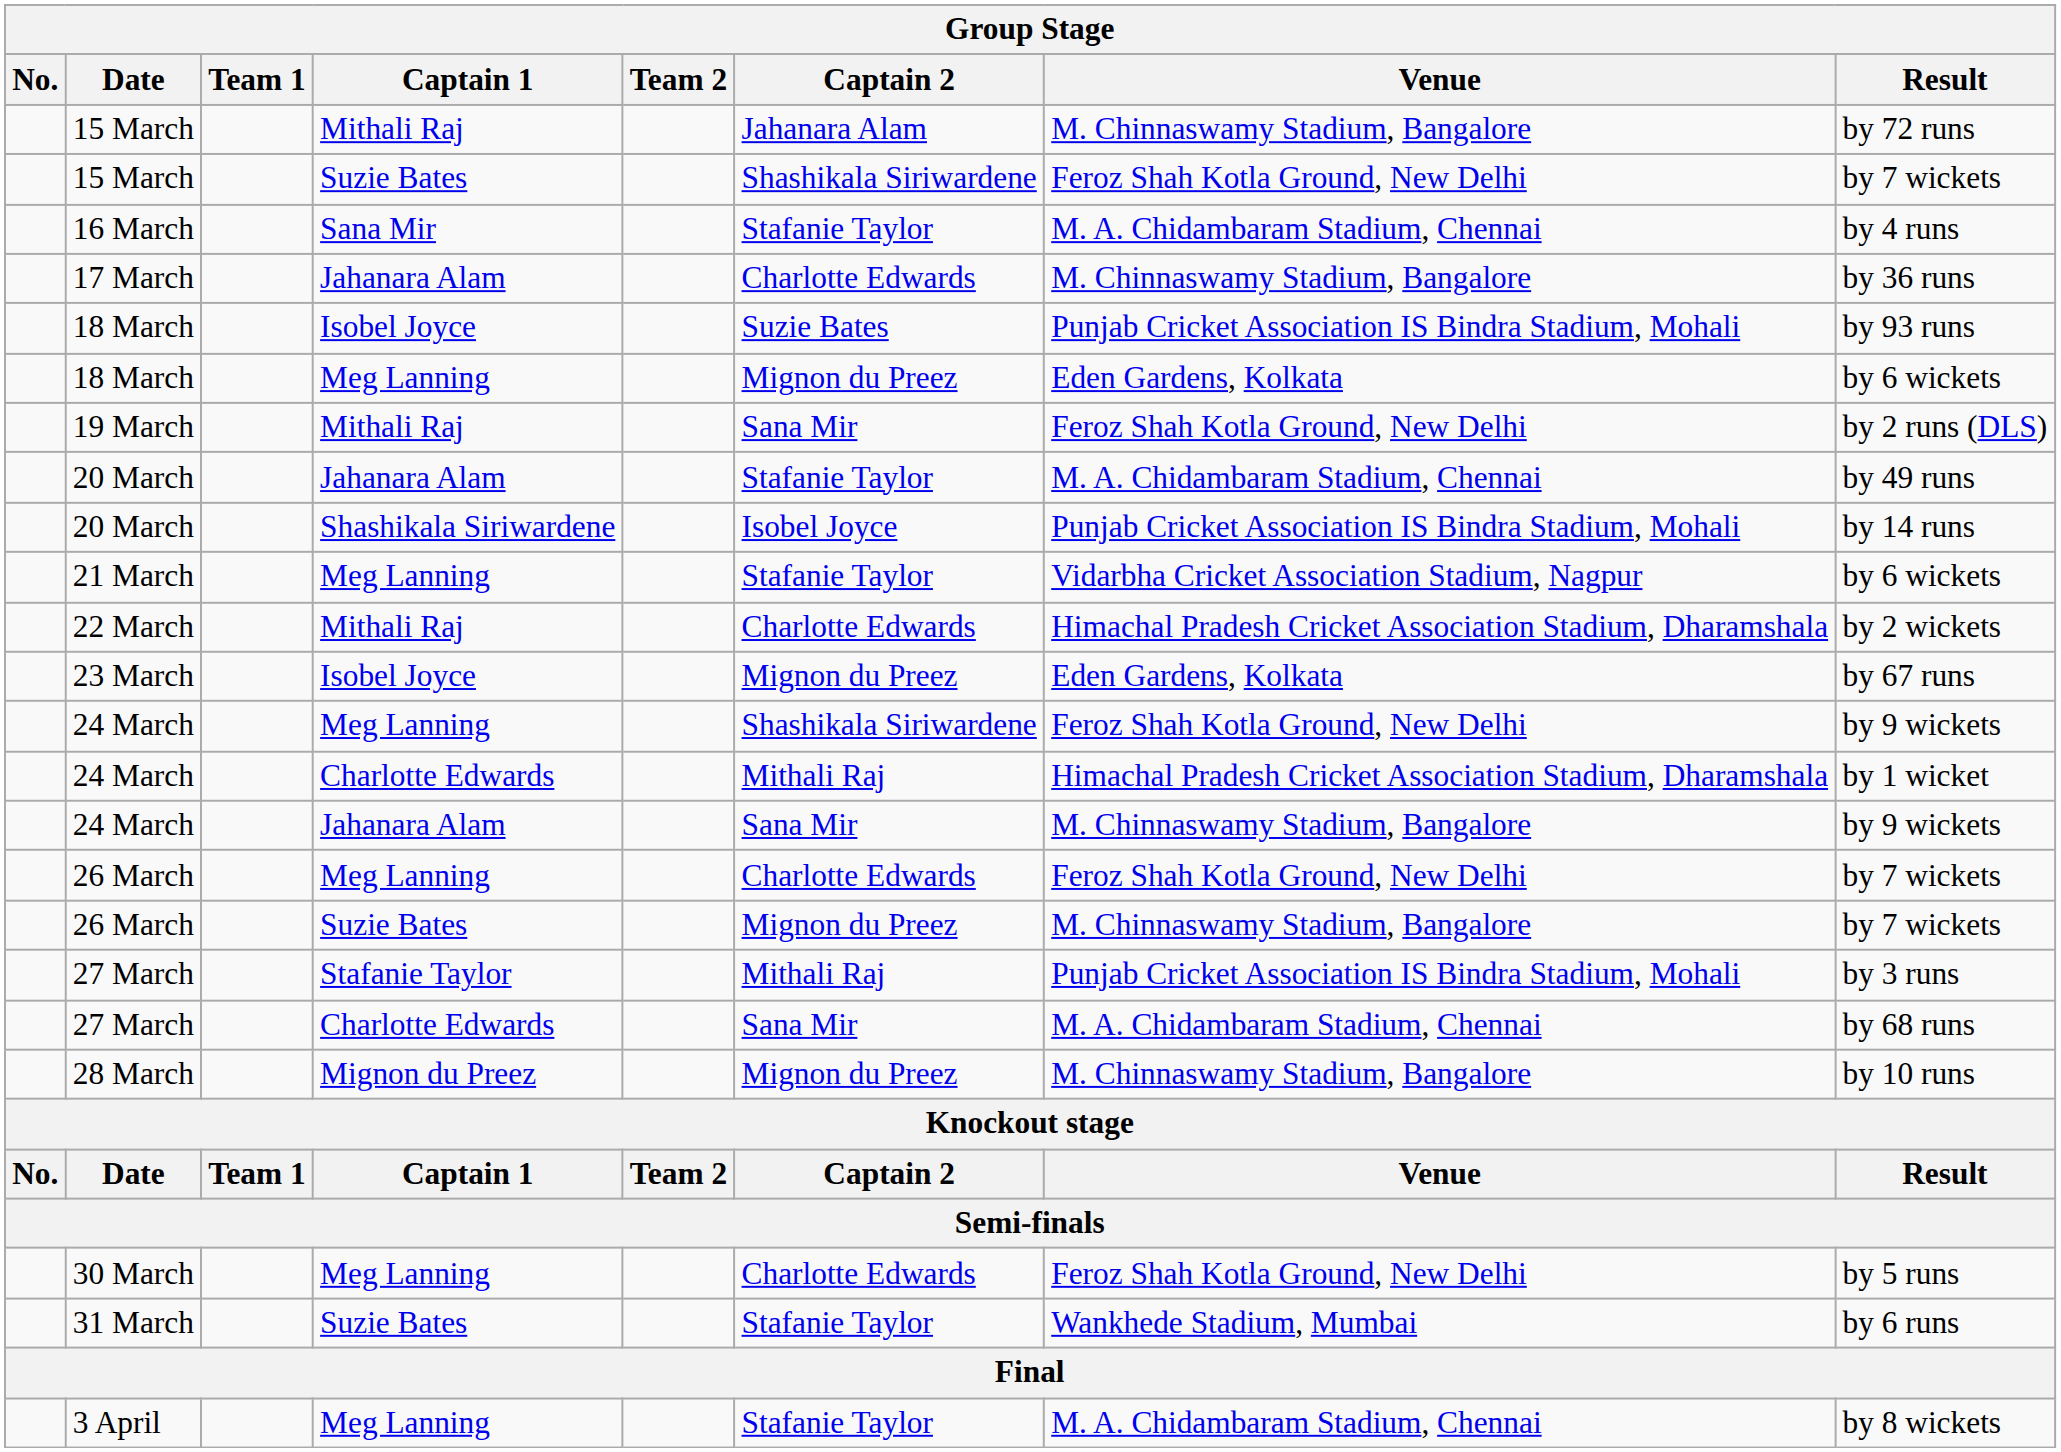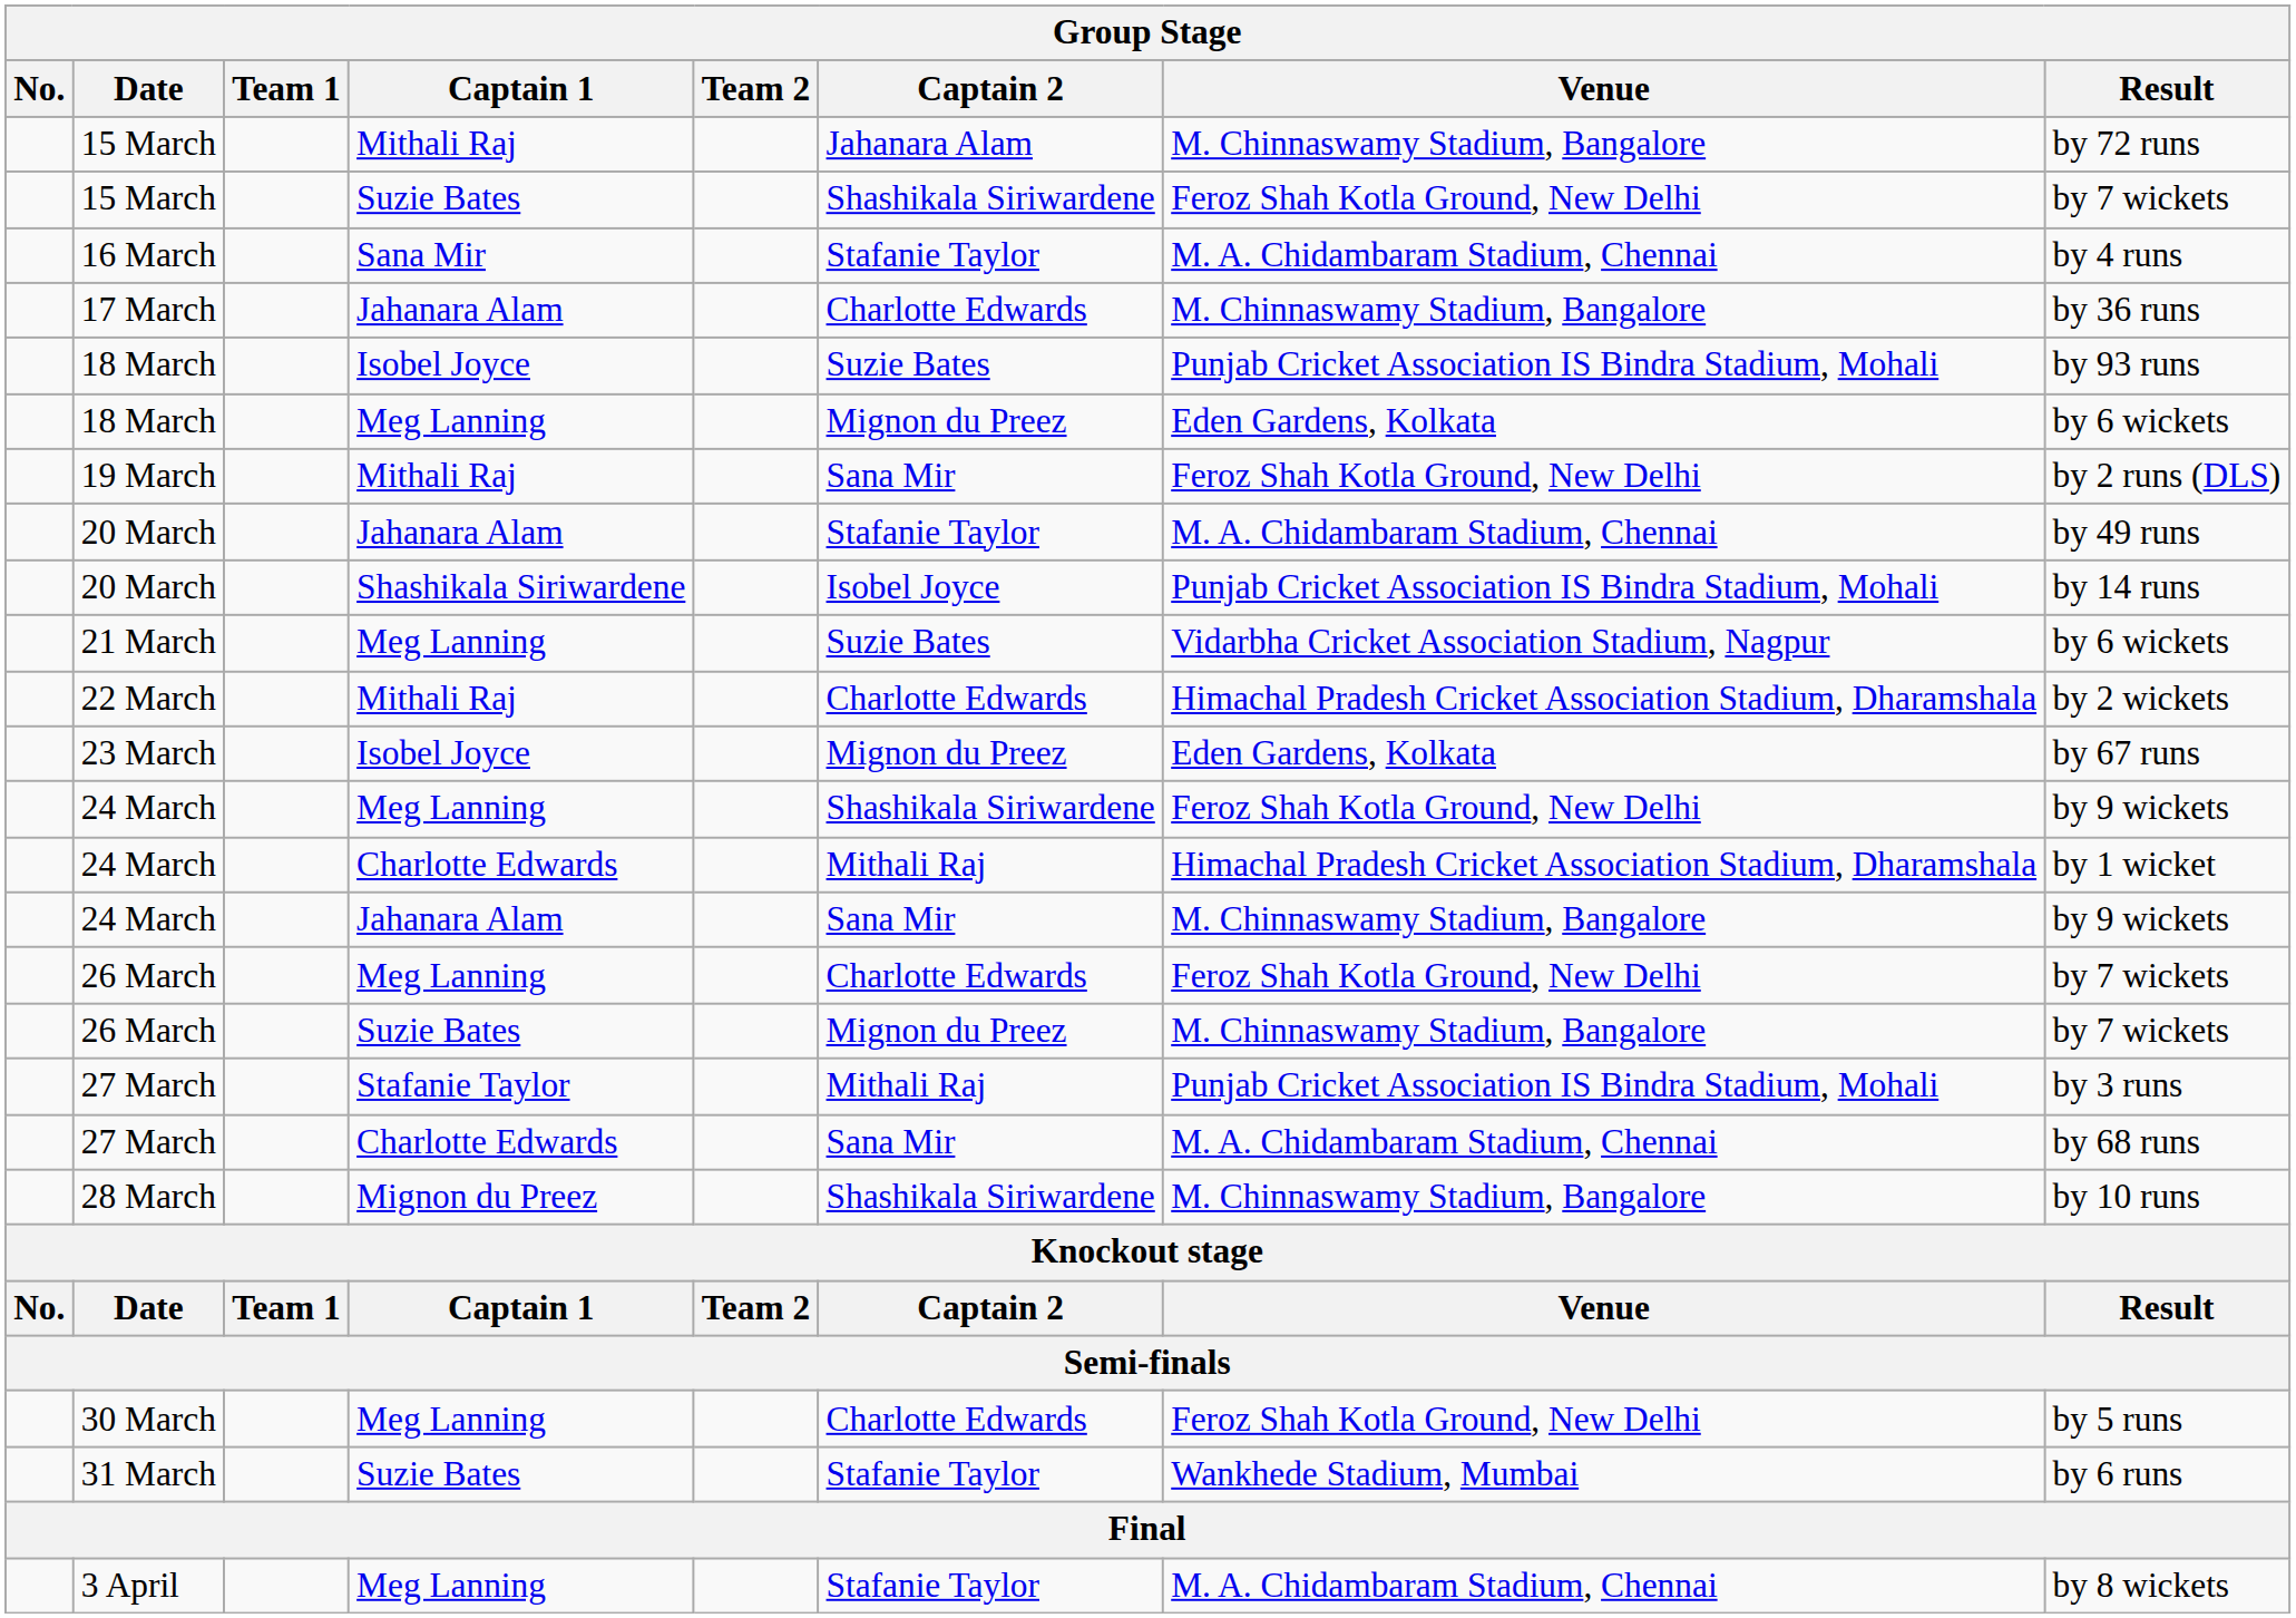21 March | Captain 2: Stafanie Taylor -> Suzie Bates
28 March | Captain 2: Mignon du Preez -> Shashikala Siriwardene
